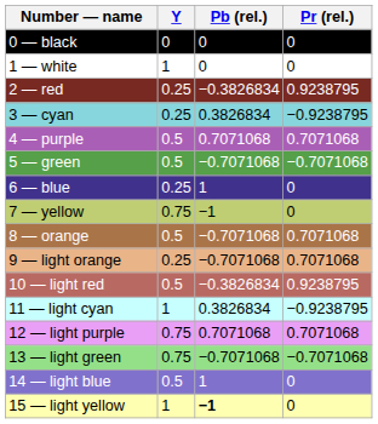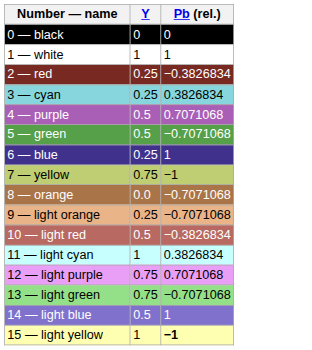- column: Pr (rel.) | 0 | 0 | 0.9238795 | −0.9238795 | 0.7071068 | −0.7071068 | 0 | 0 | 0.7071068 | 0.7071068 | 0.9238795 | −0.9238795 | 0.7071068 | −0.7071068 | 0 | 0
1 — white | Pb (rel.): 0 -> 1
8 — orange | Y: 0.5 -> 0.0
